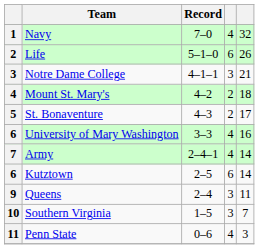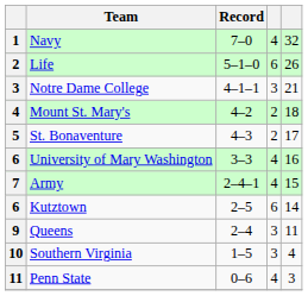Army | column 5: 14 -> 15
Southern Virginia | column 5: 7 -> 4
